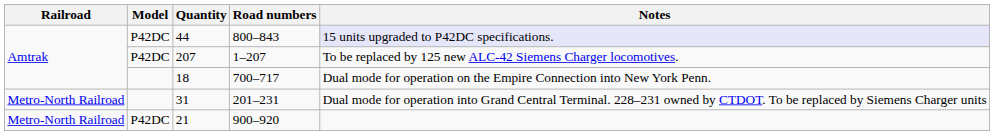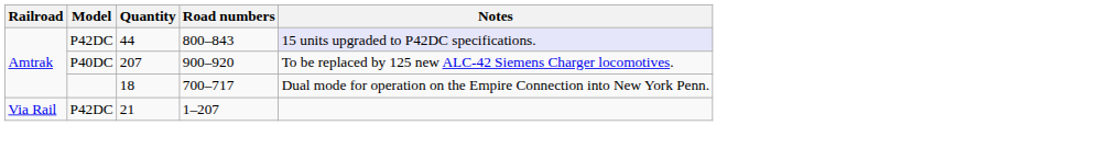207 | Model: P42DC -> P40DC
207 | Road numbers: 1–207 -> 900–920
- row: Metro-North Railroad | 31 | 201–231 | Dual mode for operation into Grand Central Terminal. 228–231 owned by CTDOT. To be replaced by Siemens Charger units
21 | Railroad: Metro-North Railroad -> Via Rail
21 | Road numbers: 900–920 -> 1–207
